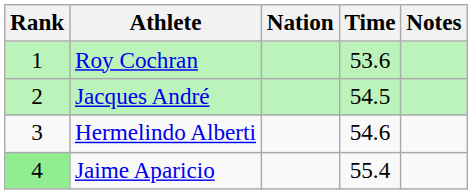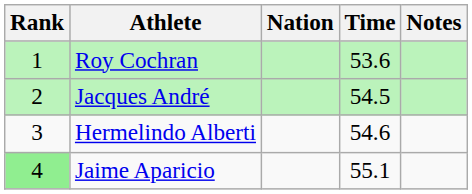Jaime Aparicio | Time: 55.4 -> 55.1
